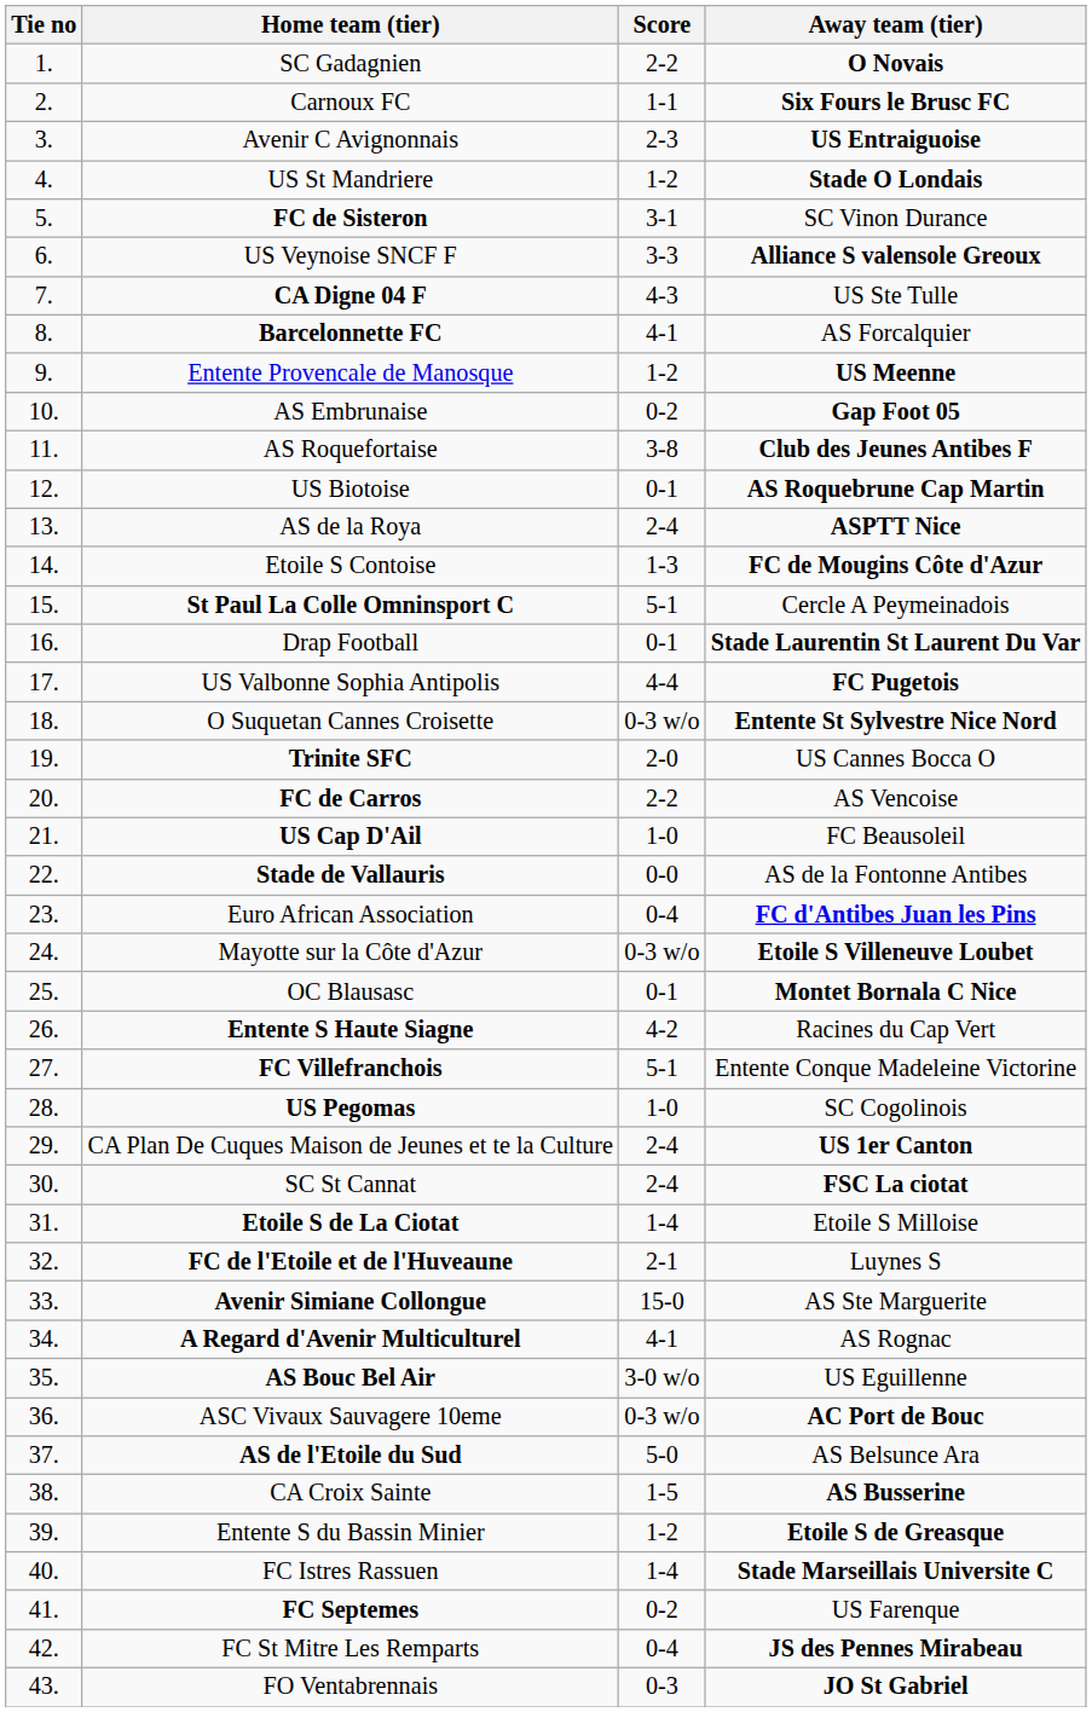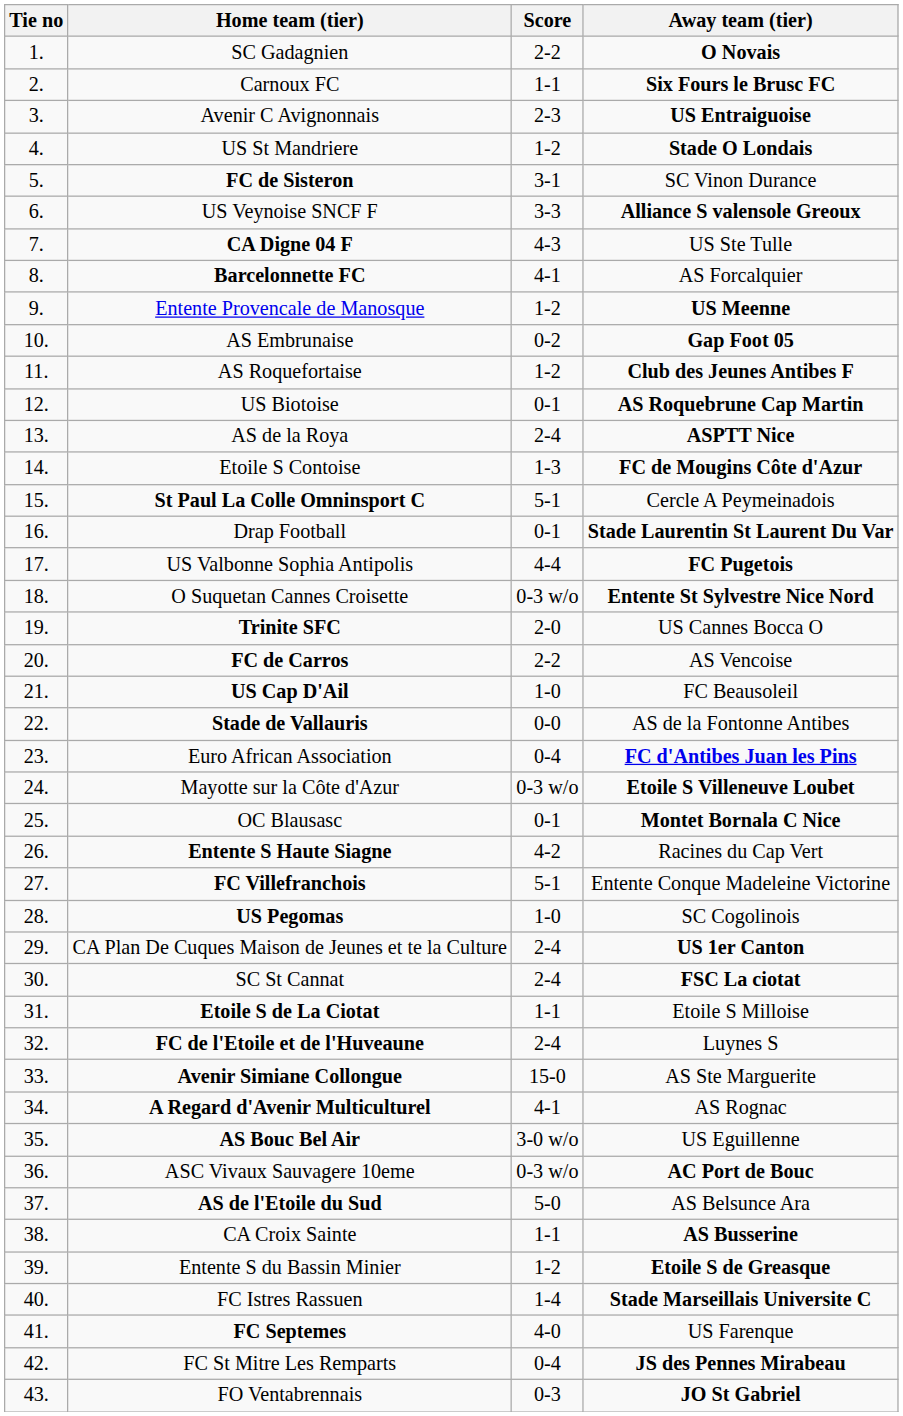AS Roquefortaise | Score: 3-8 -> 1-2
Etoile S de La Ciotat | Score: 1-4 -> 1-1
FC de l'Etoile et de l'Huveaune | Score: 2-1 -> 2-4
CA Croix Sainte | Score: 1-5 -> 1-1
FC Septemes | Score: 0-2 -> 4-0
